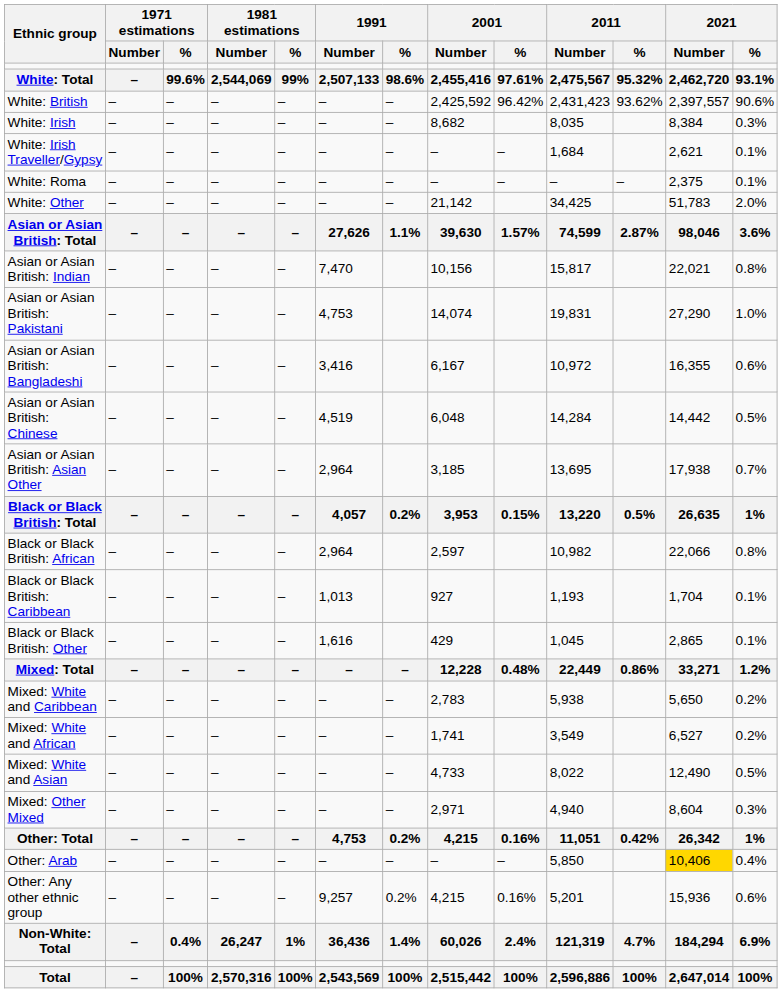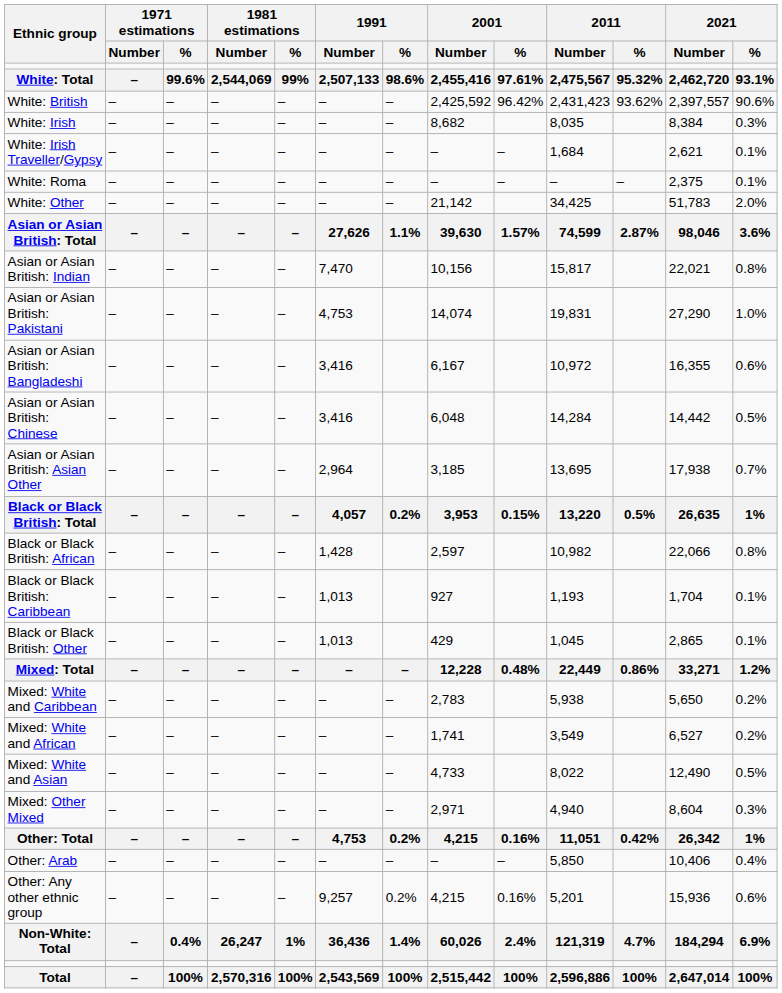Asian or Asian British: Chinese | 1991 / Number: 4,519 -> 3,416
Black or Black British: African | 1991 / Number: 2,964 -> 1,428
Black or Black British: Other | 1991 / Number: 1,616 -> 1,013
Other: Arab | 2021 / Number: gold background -> no background
